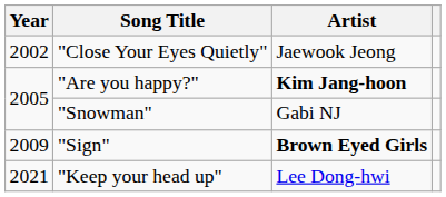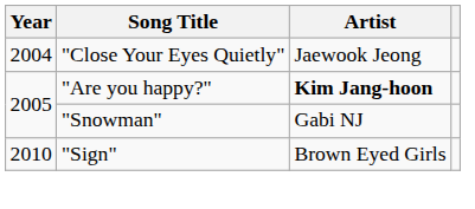"Close Your Eyes Quietly" | Year: 2002 -> 2004
"Sign" | Year: 2009 -> 2010
"Sign" | Artist: bold -> normal
- row: 2021 | "Keep your head up" | Lee Dong-hwi
